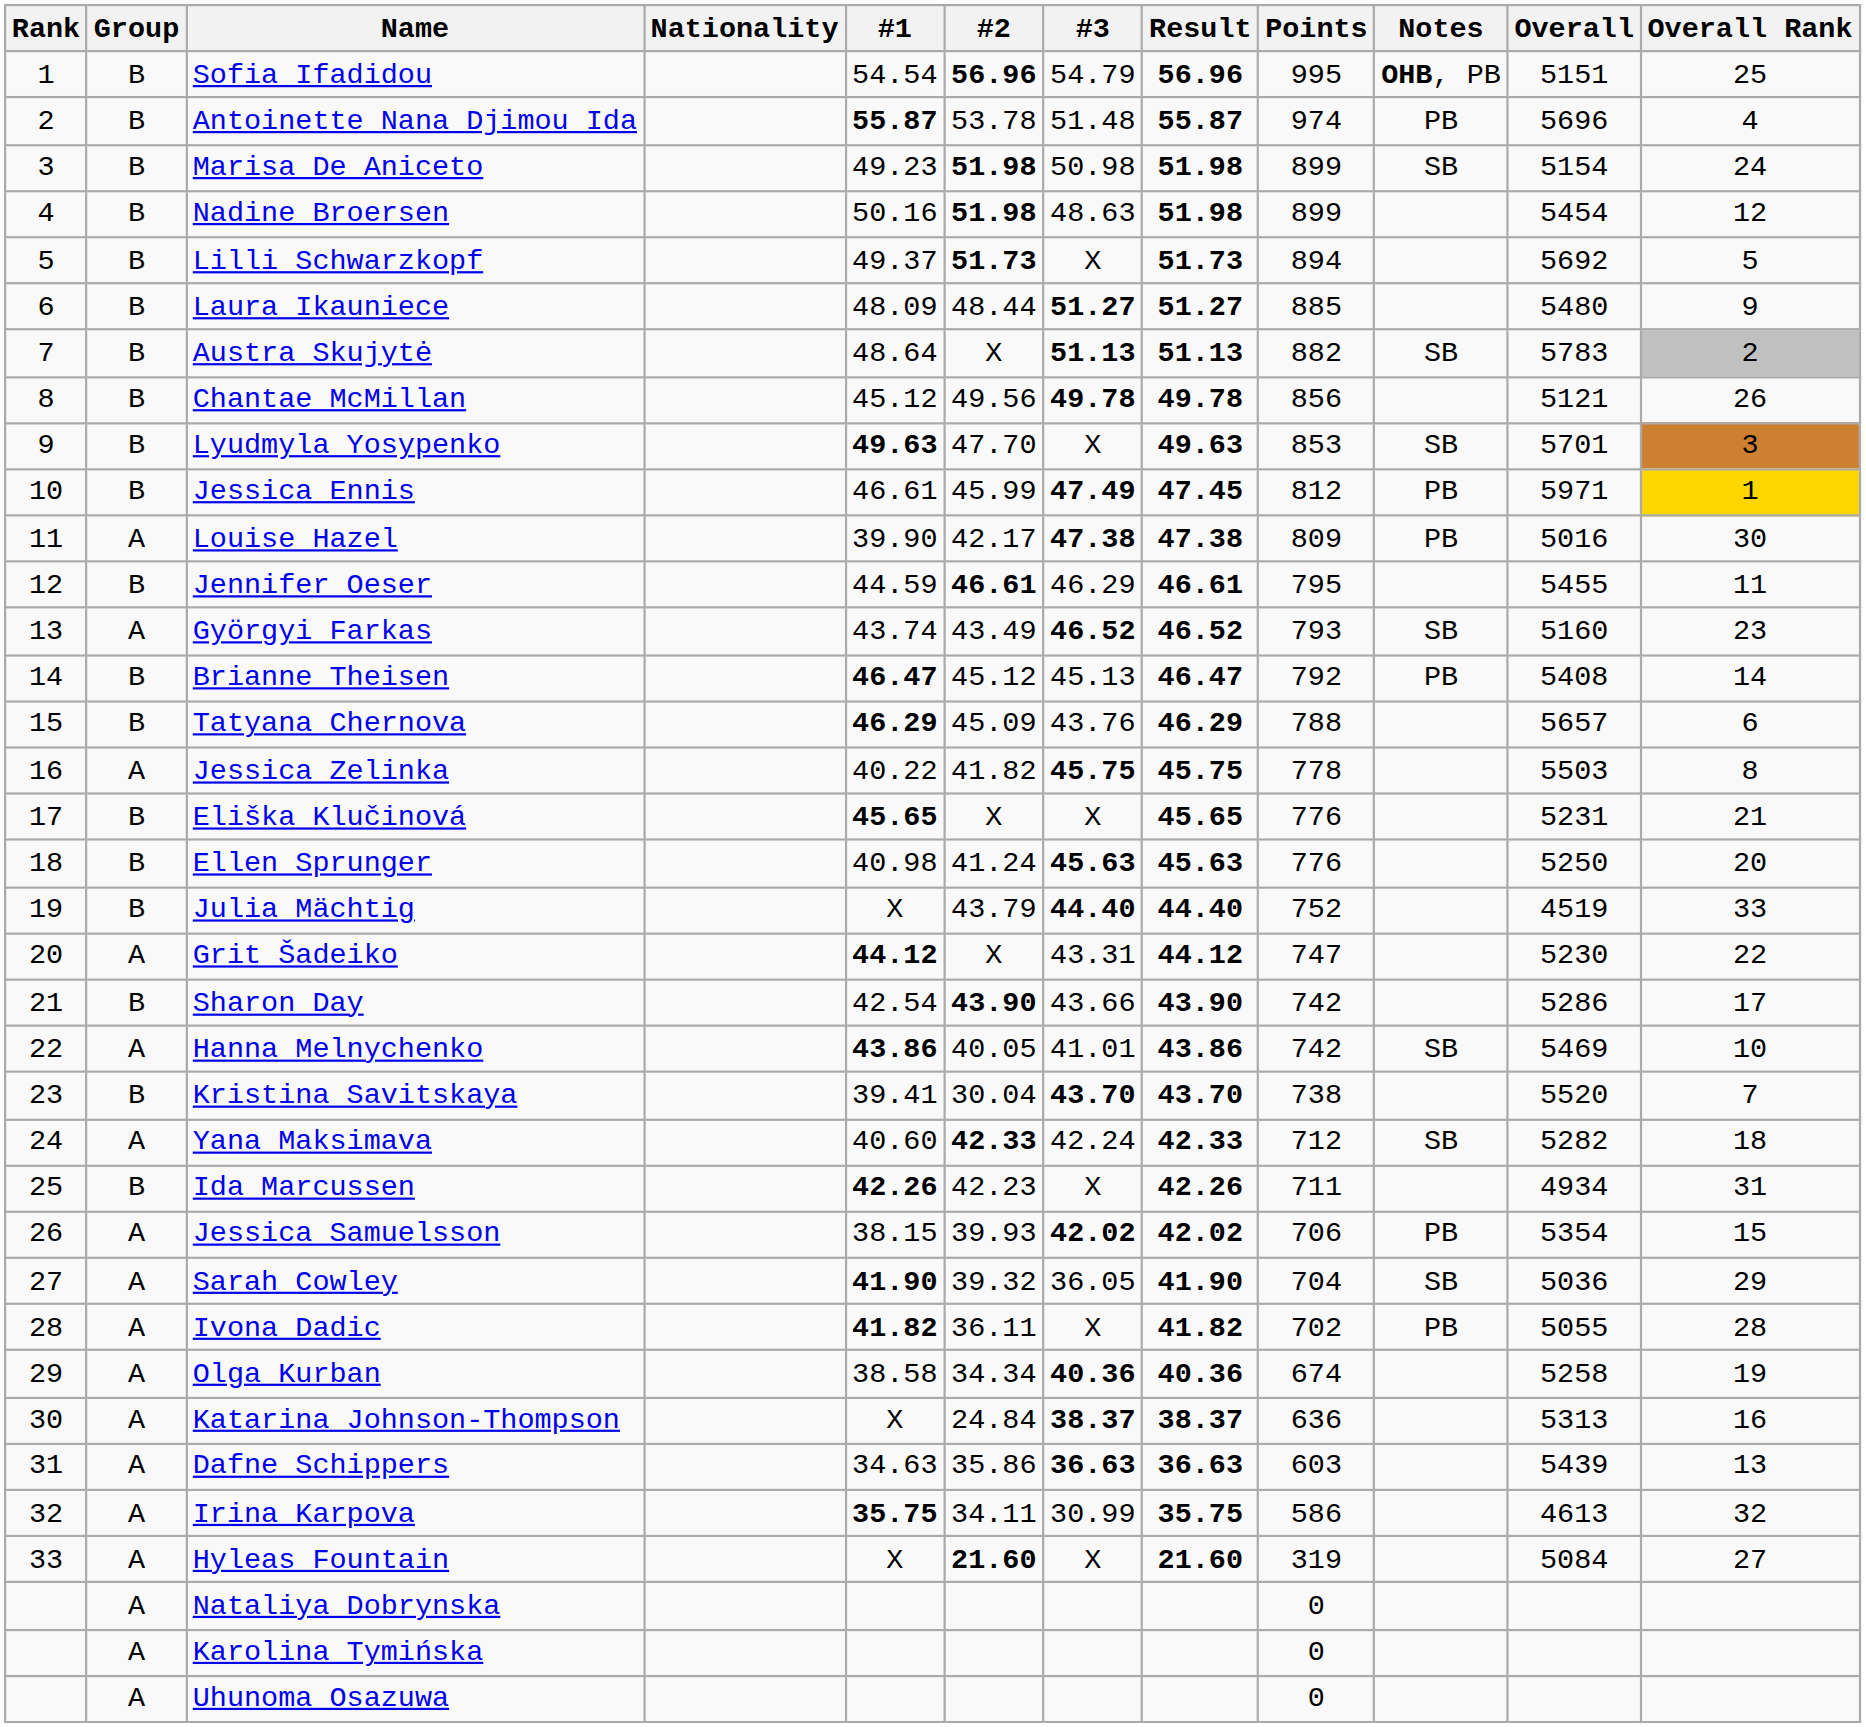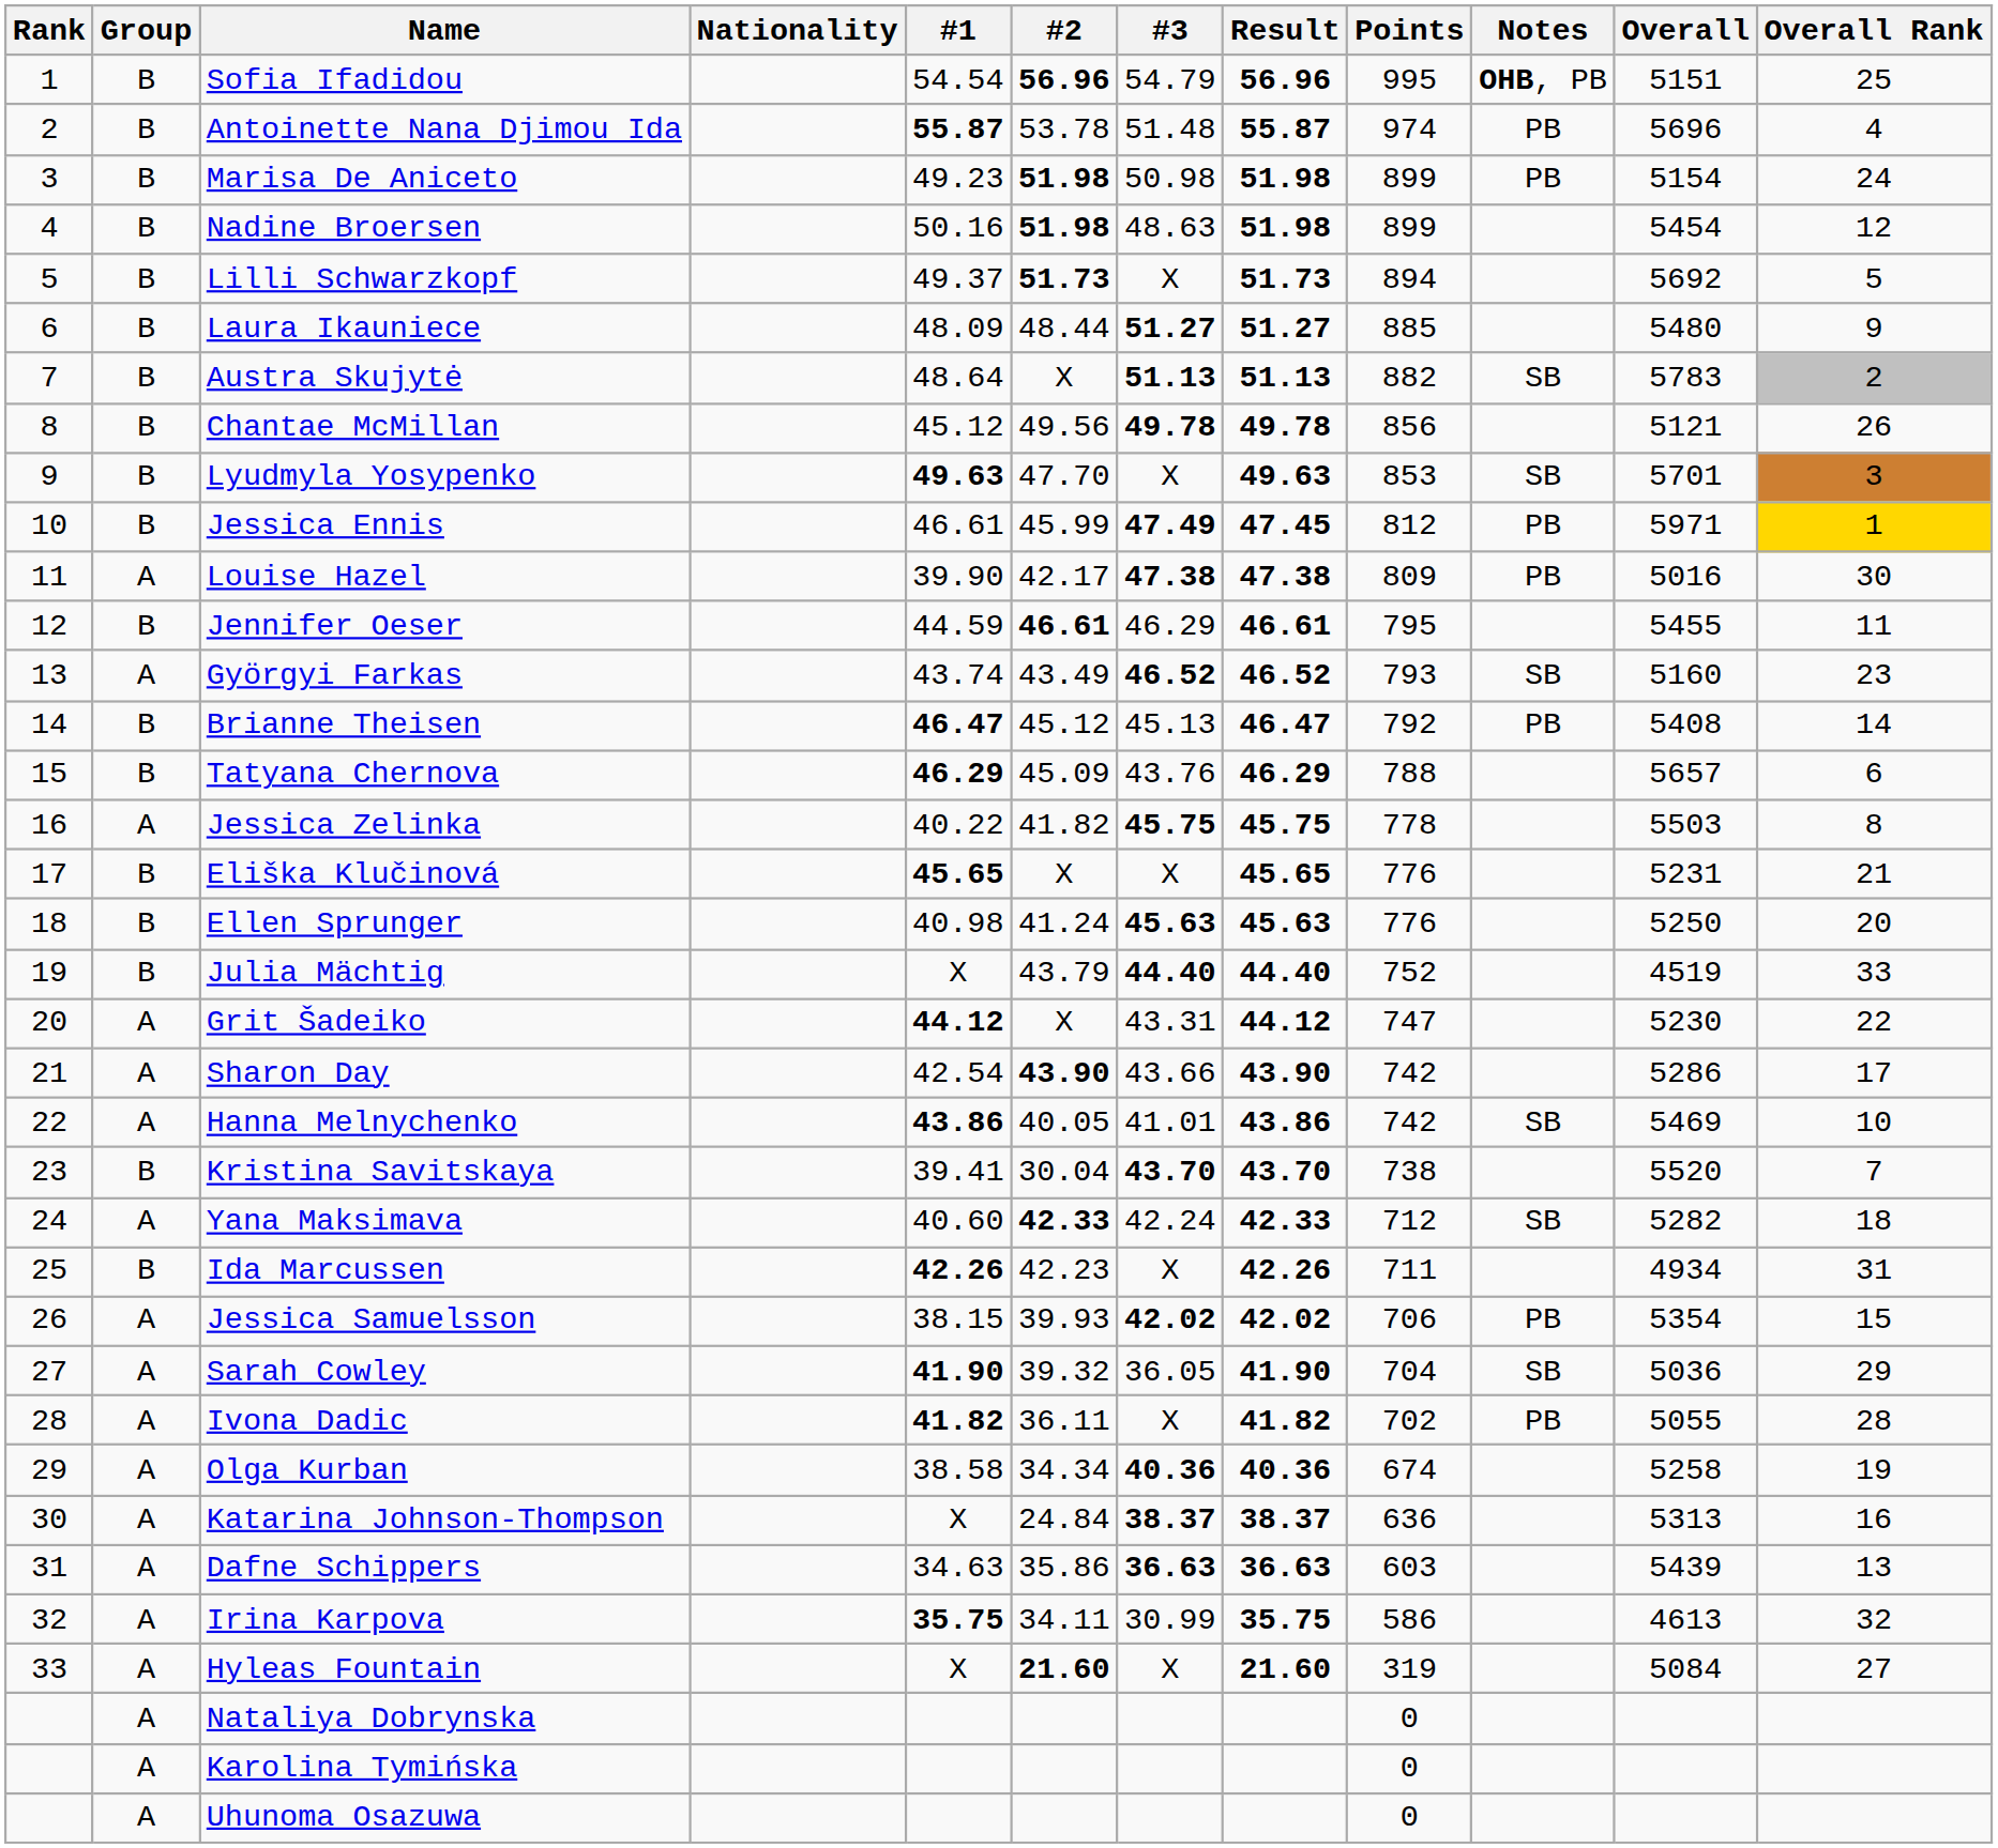Marisa De Aniceto | Notes: SB -> PB
Sharon Day | Group: B -> A
